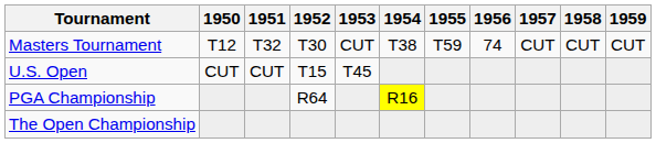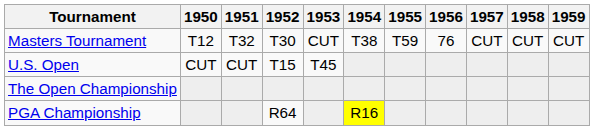Masters Tournament | 1956: 74 -> 76
rows swapped: The Open Championship <-> PGA Championship
